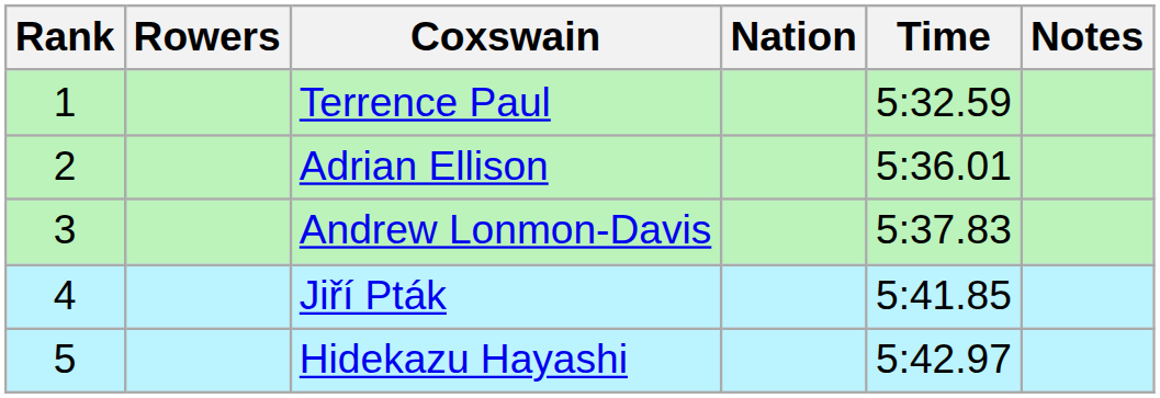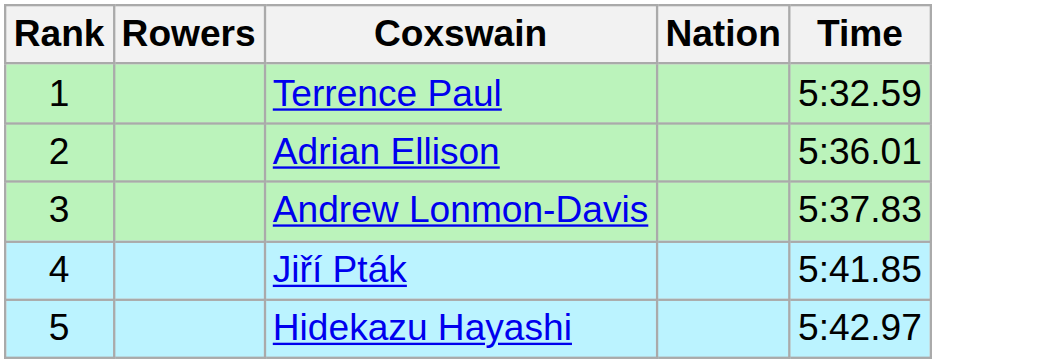- column: Notes
